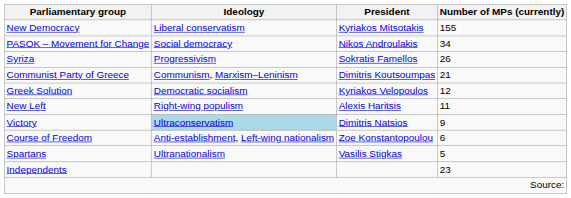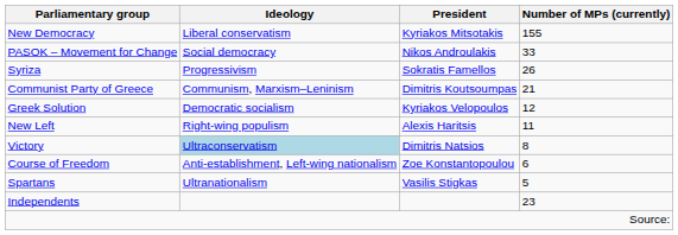PASOK – Movement for Change | Number of MPs (currently): 34 -> 33
Victory | Number of MPs (currently): 9 -> 8
